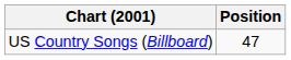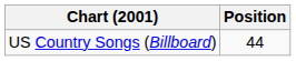US Country Songs (Billboard) | Position: 47 -> 44
